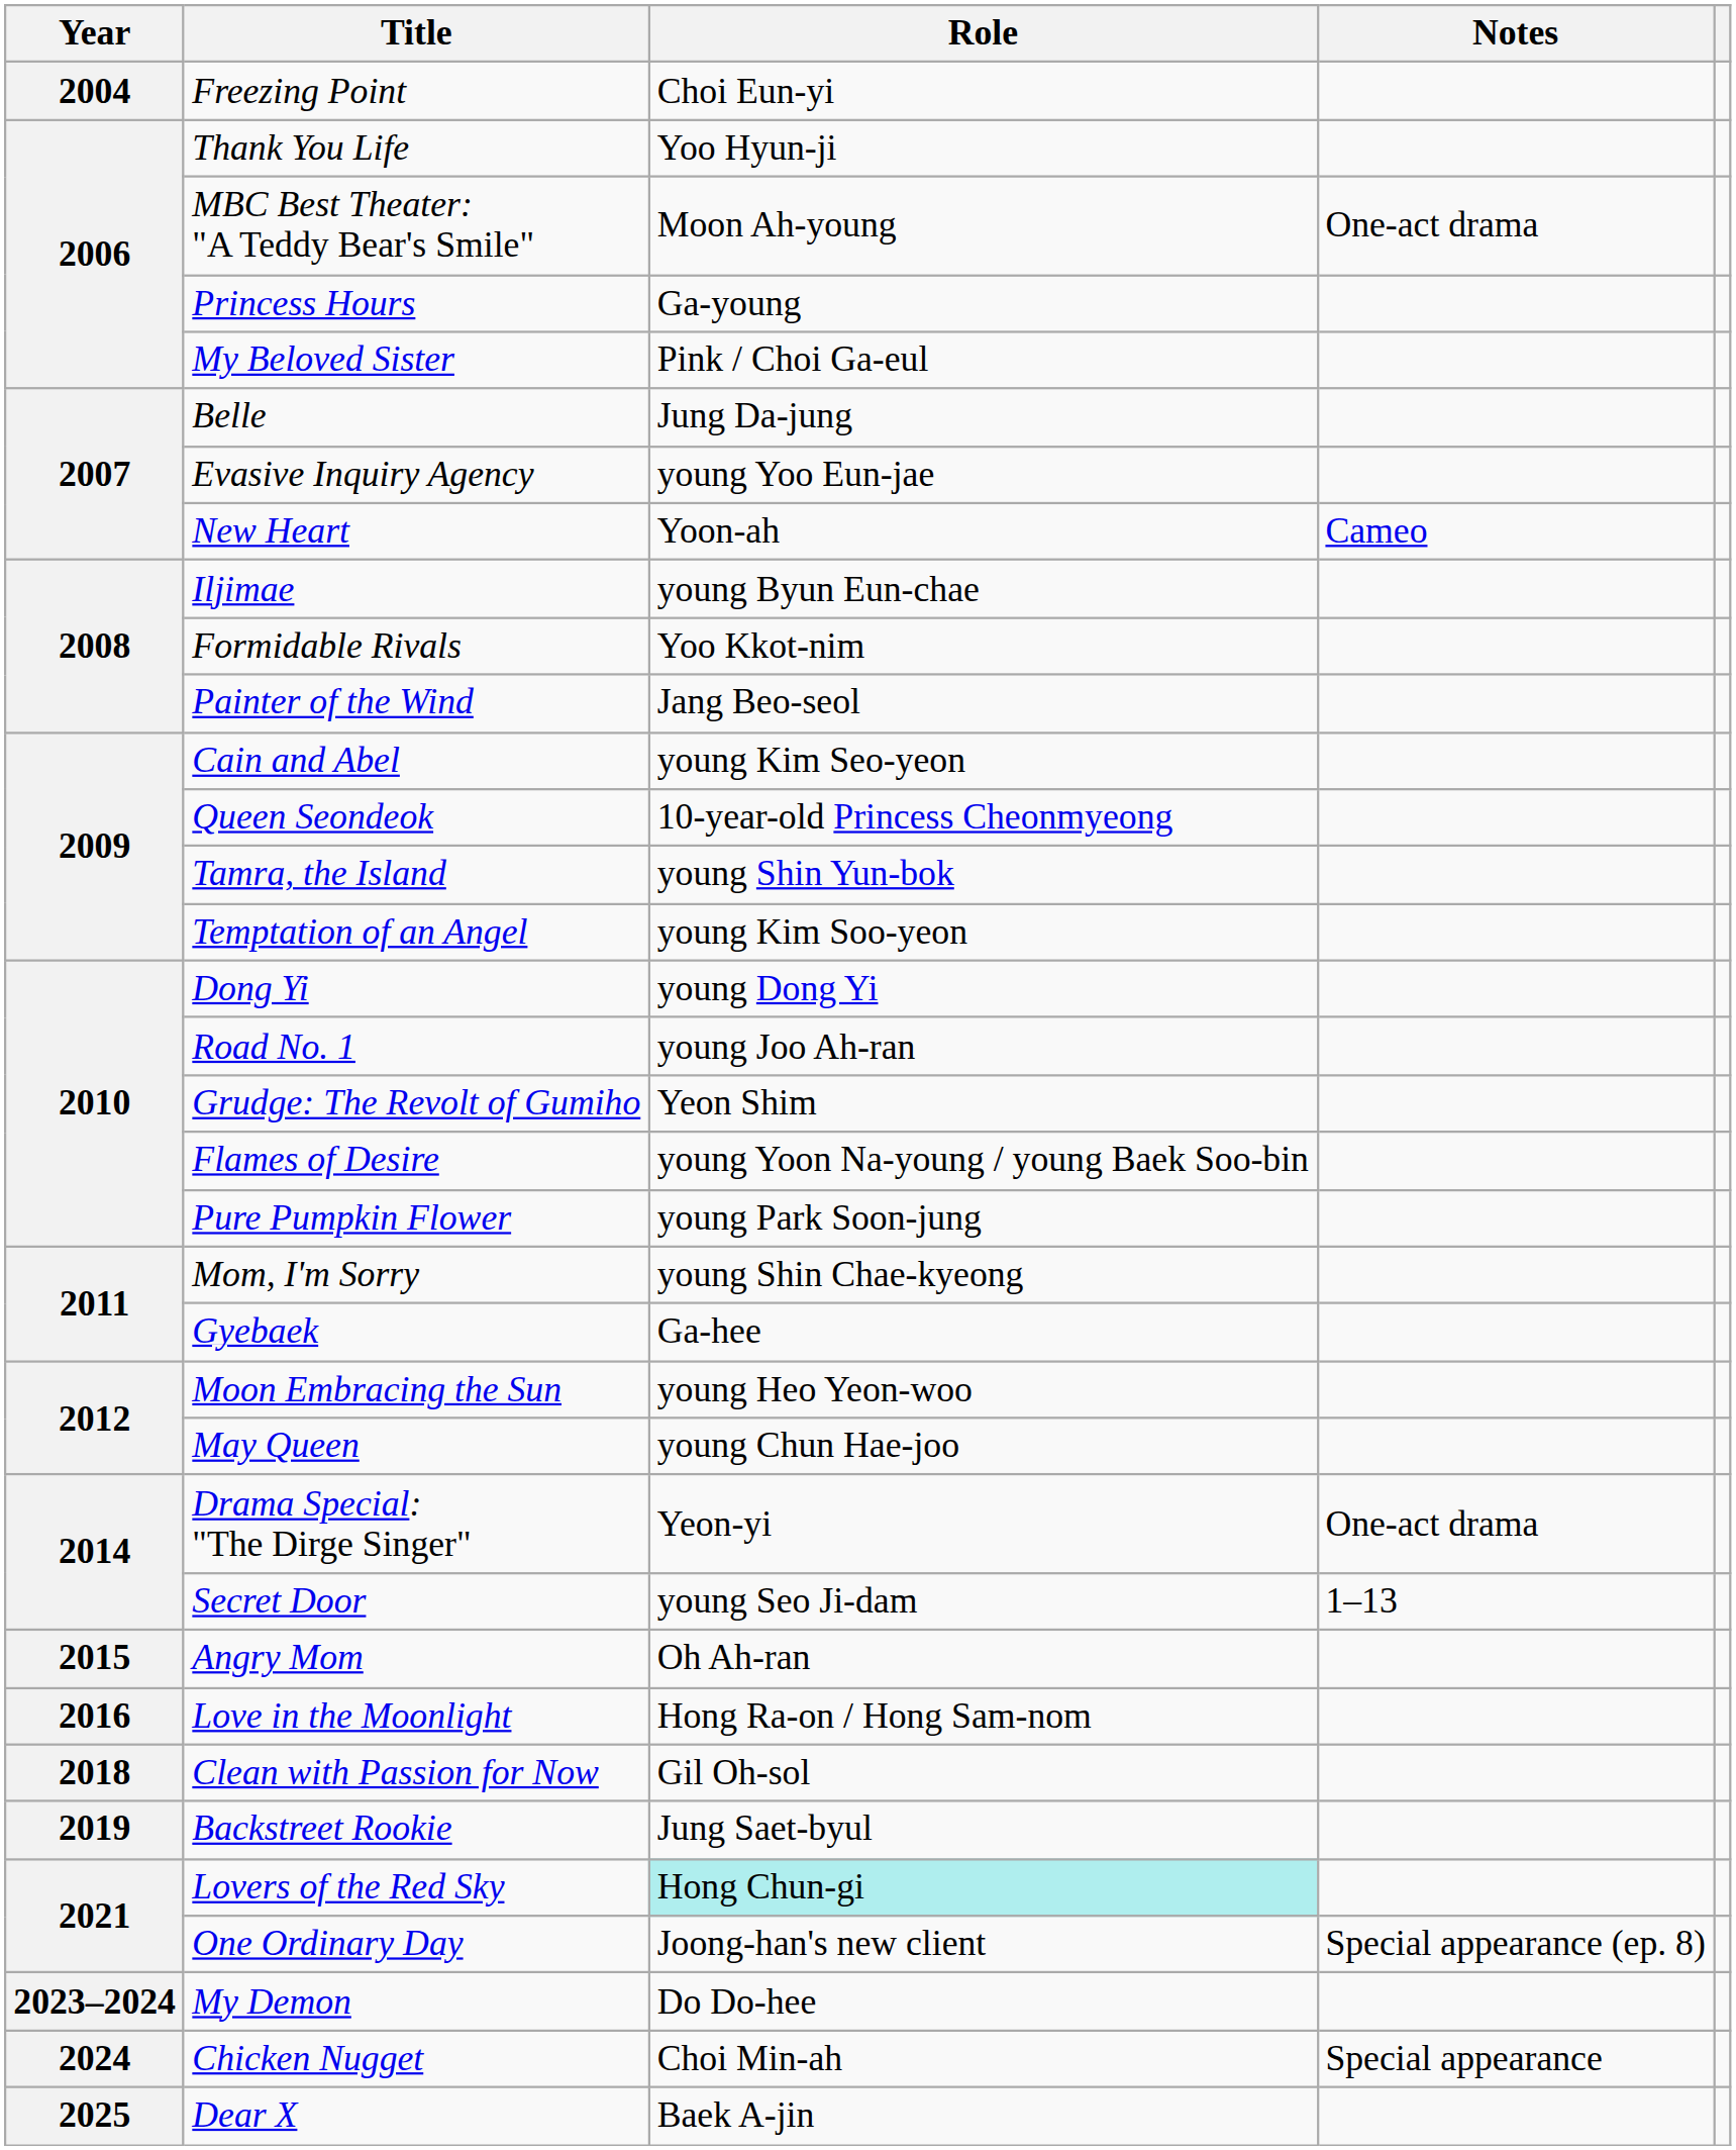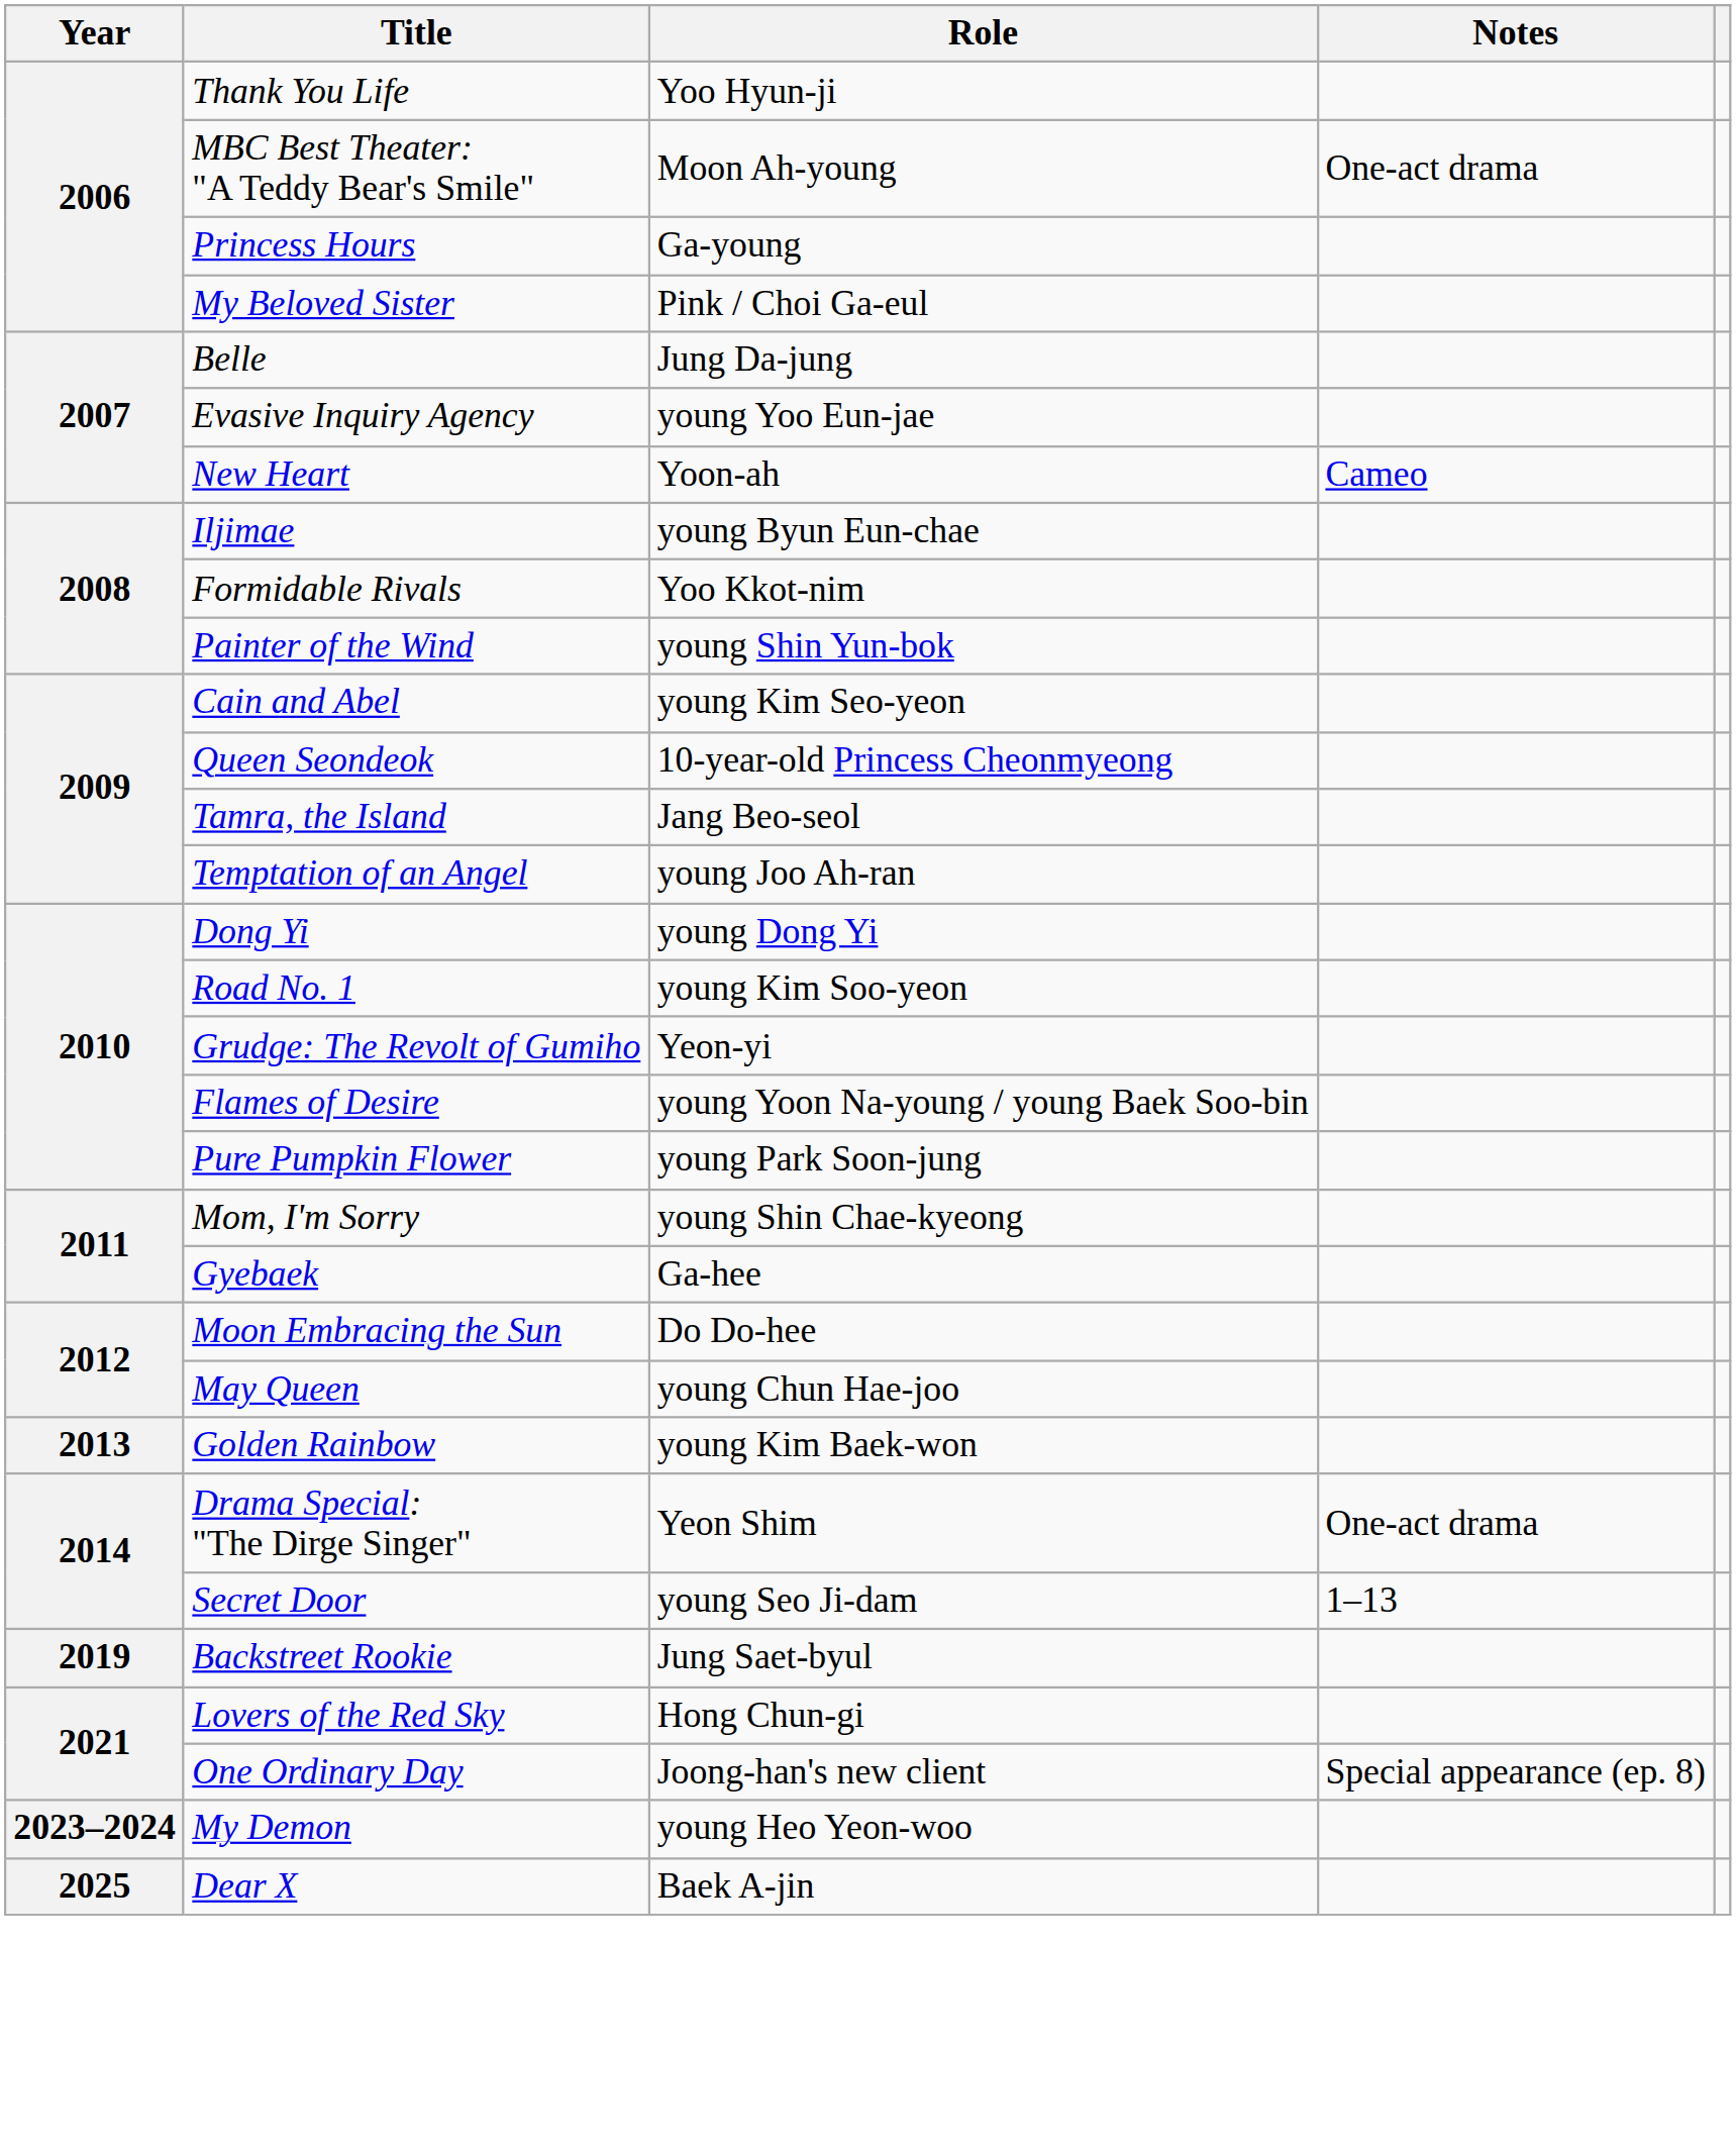- row: 2004 | Freezing Point | Choi Eun-yi
Painter of the Wind | Role: Jang Beo-seol -> young Shin Yun-bok
Tamra, the Island | Role: young Shin Yun-bok -> Jang Beo-seol
Temptation of an Angel | Role: young Kim Soo-yeon -> young Joo Ah-ran
Road No. 1 | Role: young Joo Ah-ran -> young Kim Soo-yeon
Grudge: The Revolt of Gumiho | Role: Yeon Shim -> Yeon-yi
Moon Embracing the Sun | Role: young Heo Yeon-woo -> Do Do-hee
+ row: 2013 | Golden Rainbow | young Kim Baek-won
Drama Special: "The Dirge Singer" | Role: Yeon-yi -> Yeon Shim
- row: 2015 | Angry Mom | Oh Ah-ran
- row: 2016 | Love in the Moonlight | Hong Ra-on / Hong Sam-nom
- row: 2018 | Clean with Passion for Now | Gil Oh-sol
Lovers of the Red Sky | Role: paleturquoise background -> no background
My Demon | Role: Do Do-hee -> young Heo Yeon-woo
- row: 2024 | Chicken Nugget | Choi Min-ah | Special appearance
